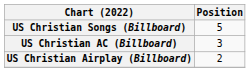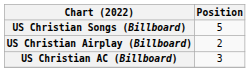rows swapped: US Christian Airplay (Billboard) <-> US Christian AC (Billboard)
